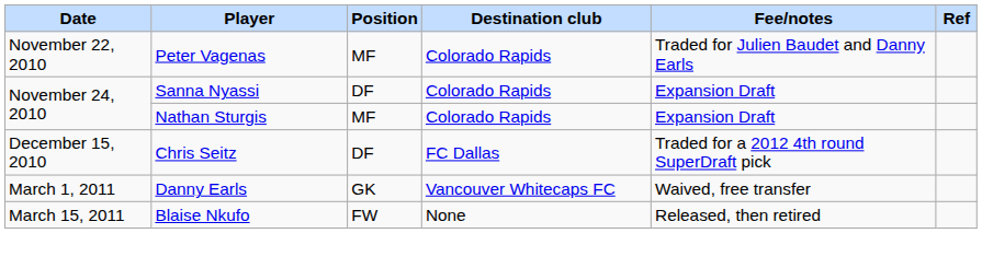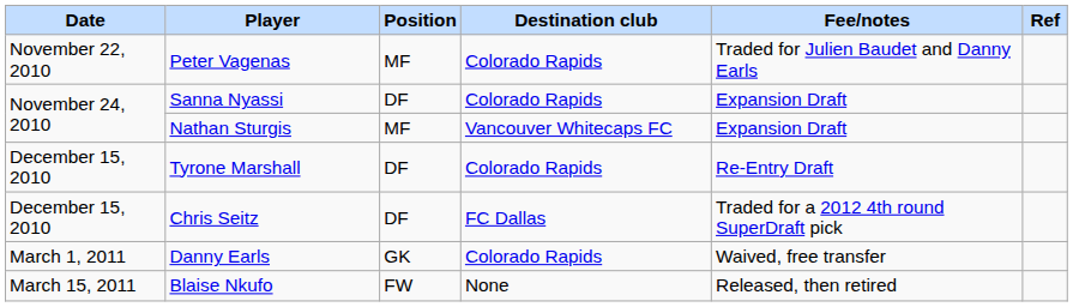Nathan Sturgis | Destination club: Colorado Rapids -> Vancouver Whitecaps FC
+ row: December 15, 2010 | Tyrone Marshall | DF | Colorado Rapids | Re-Entry Draft
Danny Earls | Destination club: Vancouver Whitecaps FC -> Colorado Rapids
